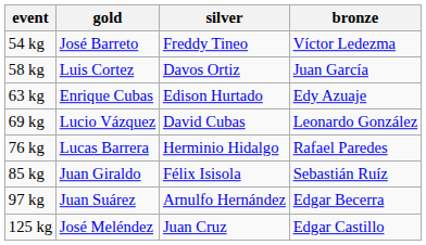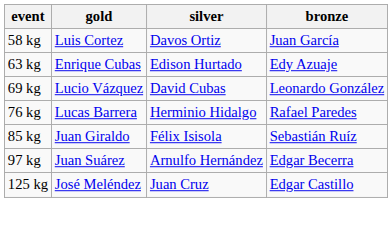- row: 54 kg | José Barreto | Freddy Tineo | Víctor Ledezma
